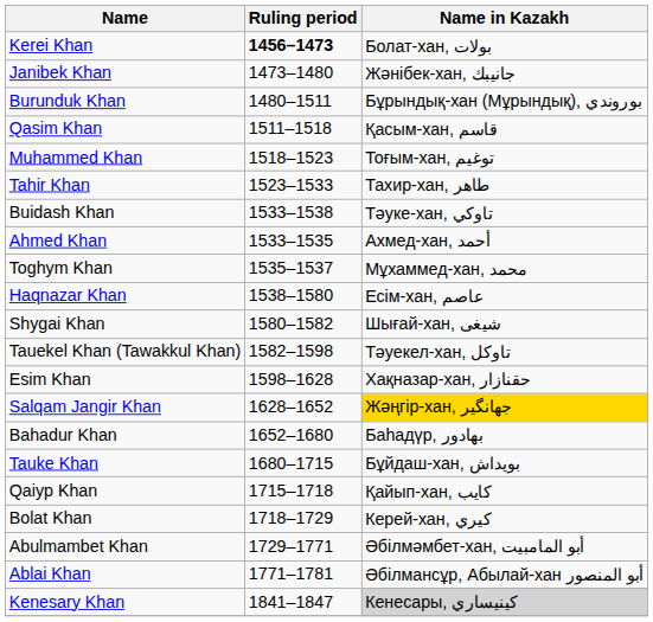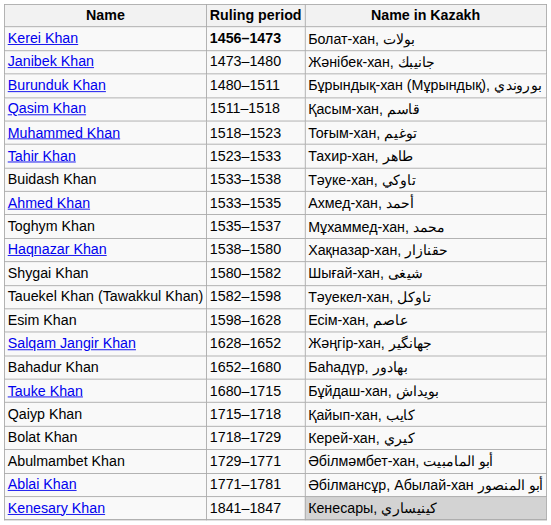Haqnazar Khan | Name in Kazakh: Есім-хан, عاصم -> Хақназар-хан, حقنازار
Esim Khan | Name in Kazakh: Хақназар-хан, حقنازار -> Есім-хан, عاصم
Salqam Jangir Khan | Name in Kazakh: gold background -> no background
